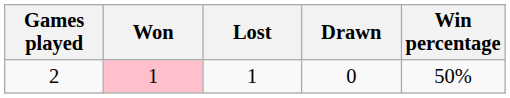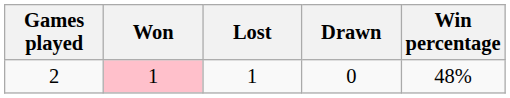2 | Win percentage: 50% -> 48%
